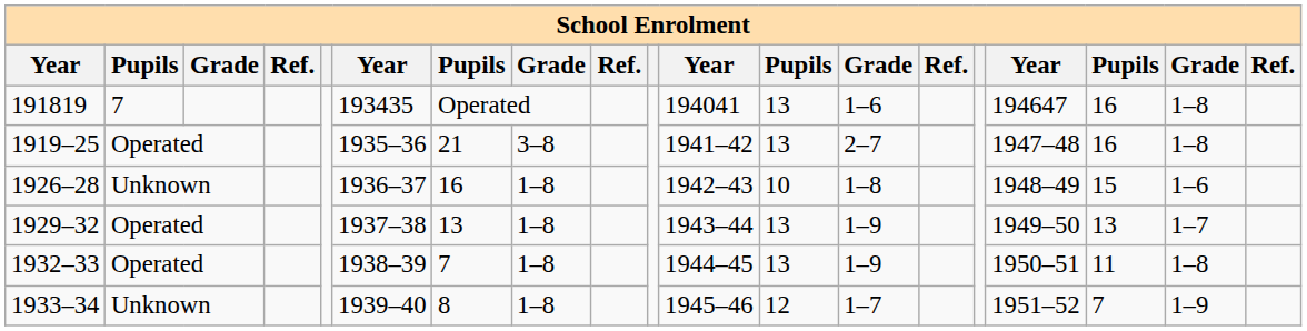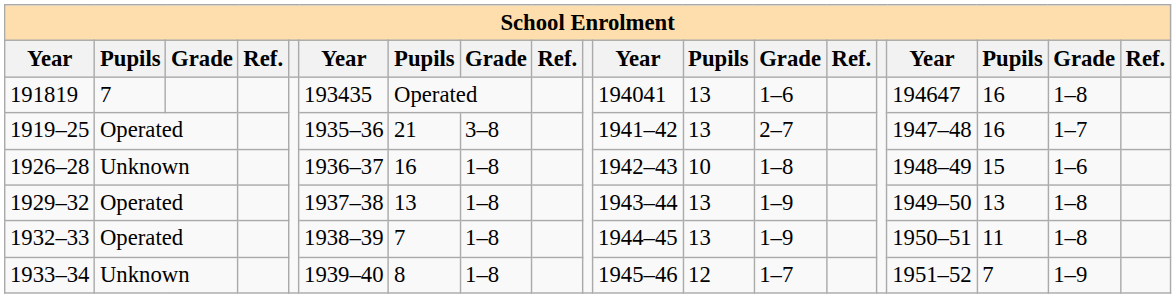1919–25 | column 18: 1–8 -> 1–7
1929–32 | column 18: 1–7 -> 1–8
